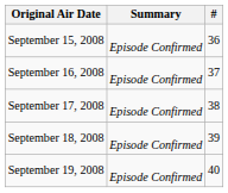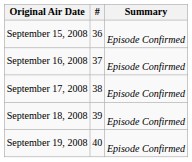columns swapped: Summary <-> #
